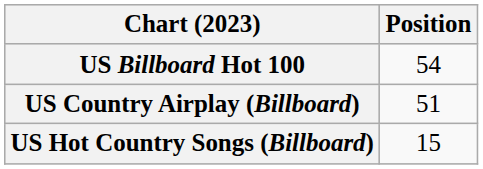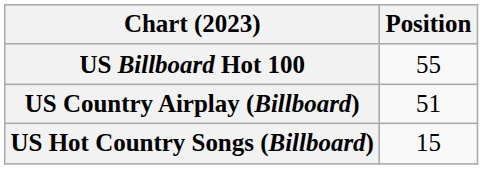US Billboard Hot 100 | Position: 54 -> 55
